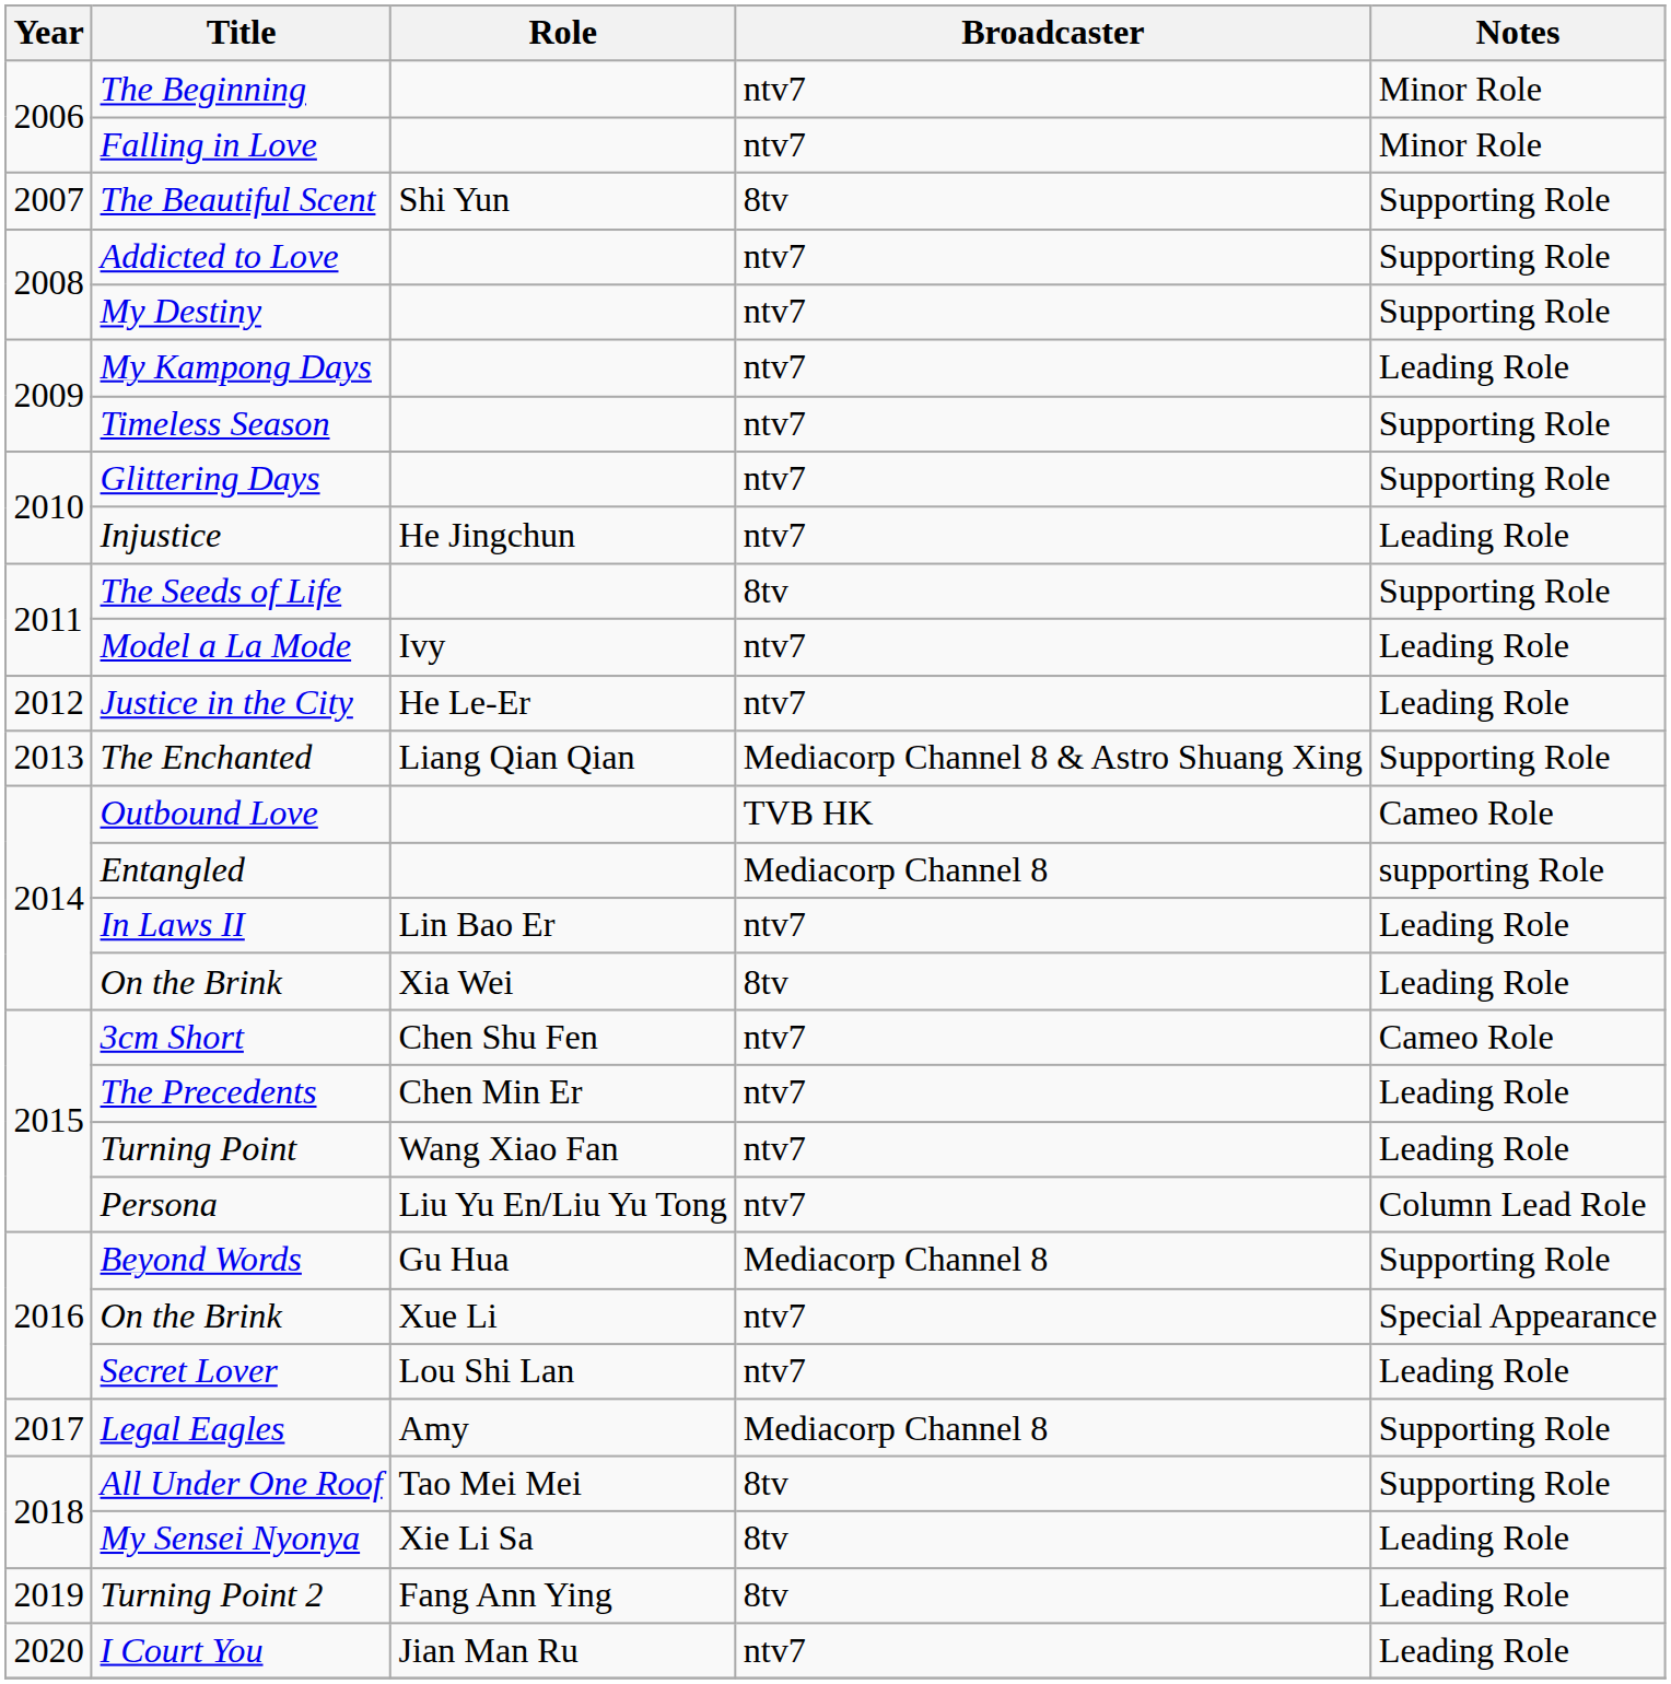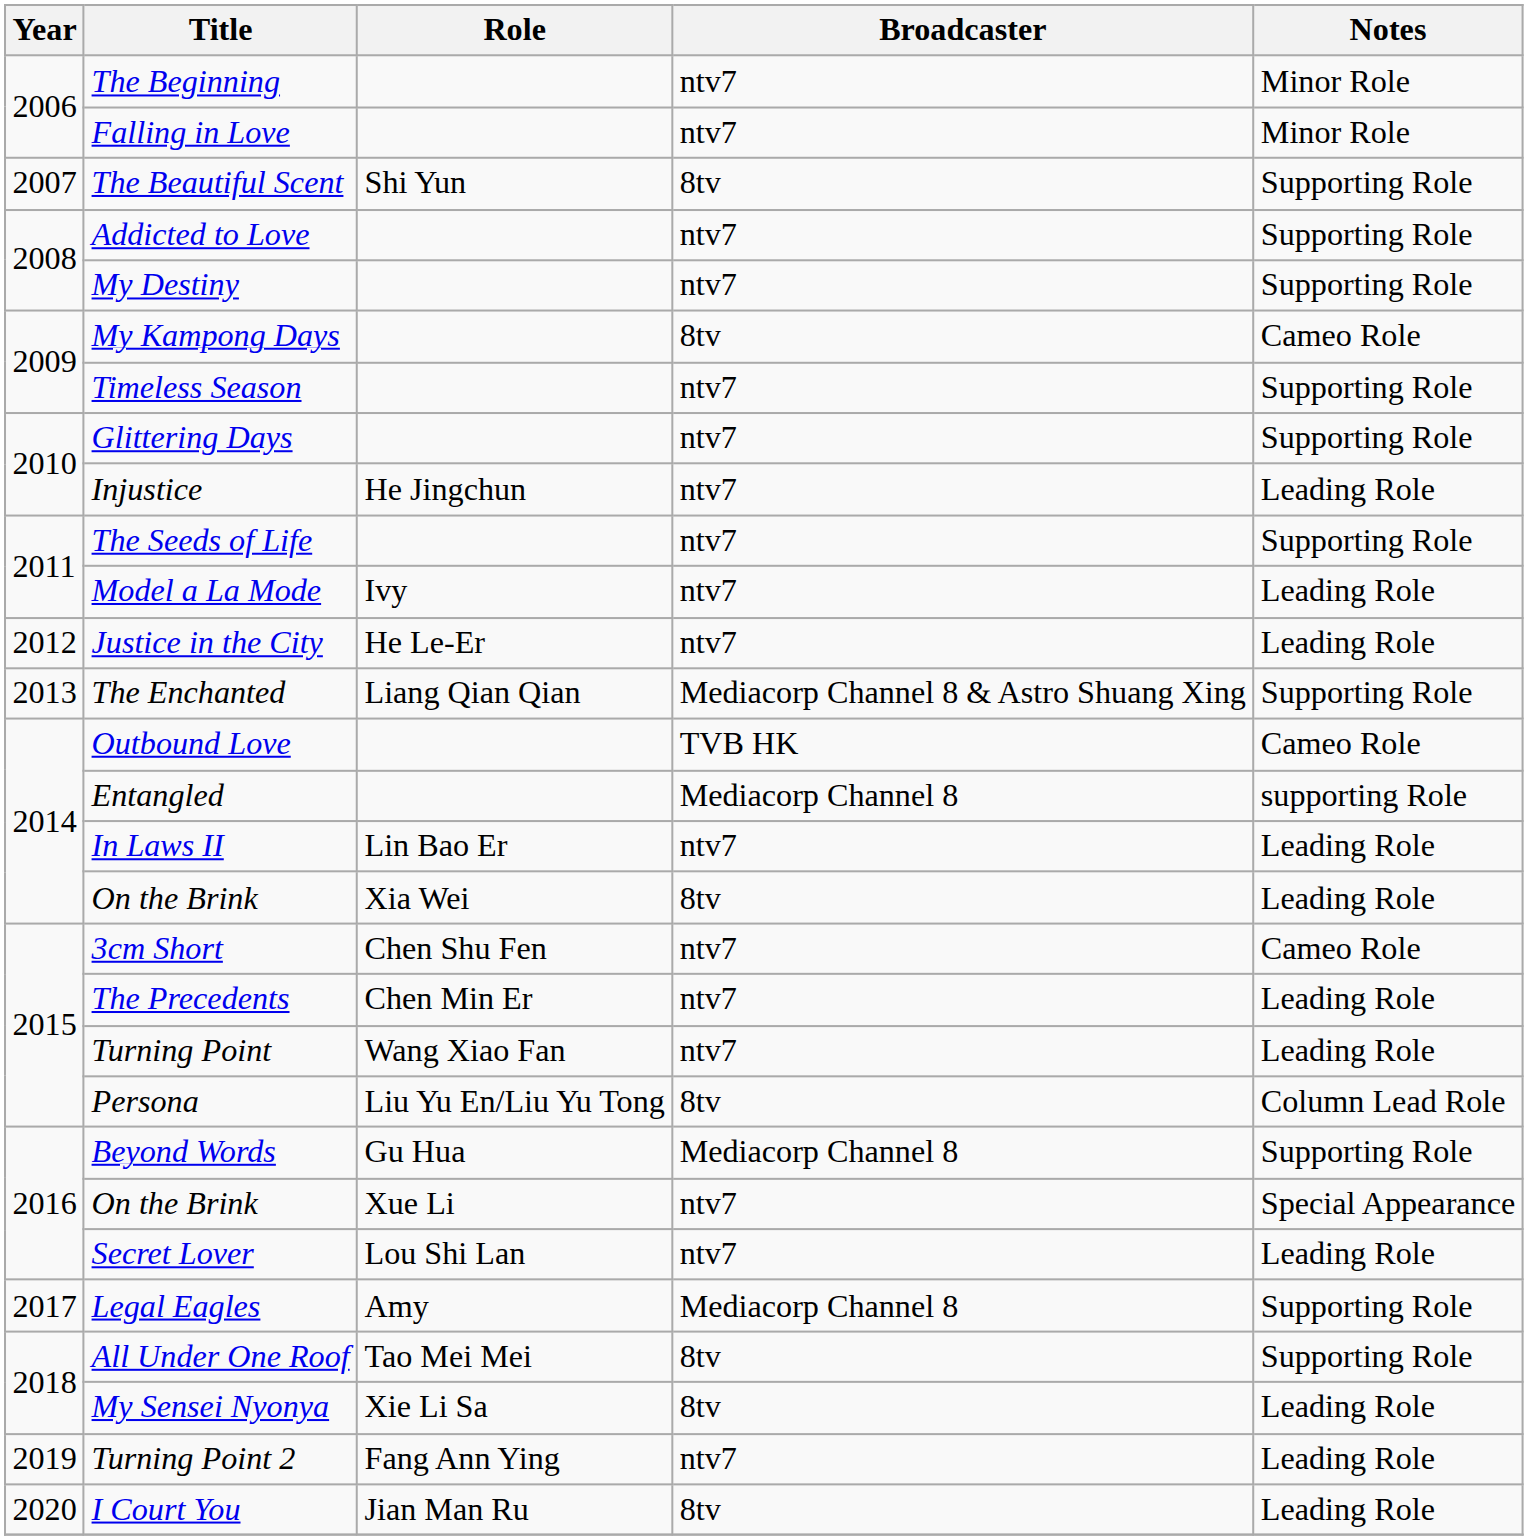My Kampong Days | Broadcaster: ntv7 -> 8tv
My Kampong Days | Notes: Leading Role -> Cameo Role
The Seeds of Life | Broadcaster: 8tv -> ntv7
Persona | Broadcaster: ntv7 -> 8tv
Turning Point 2 | Broadcaster: 8tv -> ntv7
I Court You | Broadcaster: ntv7 -> 8tv
